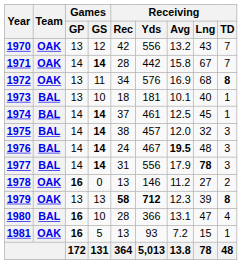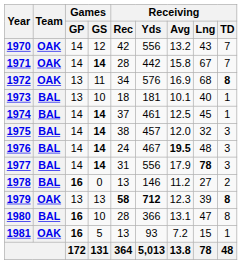1970 | Games / GP: 13 -> 14
1978 | Team: OAK -> BAL
1980 | Receiving / TD: 4 -> 8
